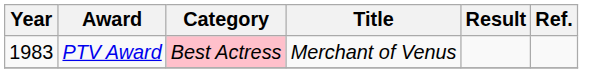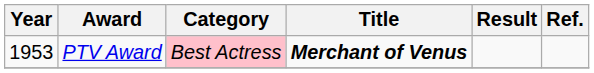PTV Award | Year: 1983 -> 1953
PTV Award | Title: normal -> bold
